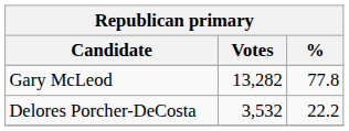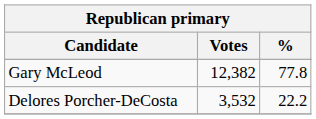Gary McLeod | Votes: 13,282 -> 12,382
